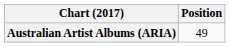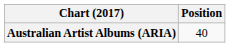Australian Artist Albums (ARIA) | Position: 49 -> 40
